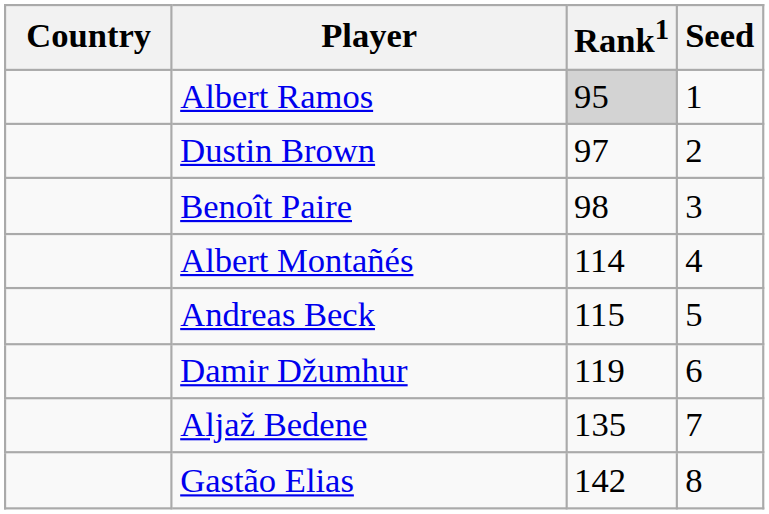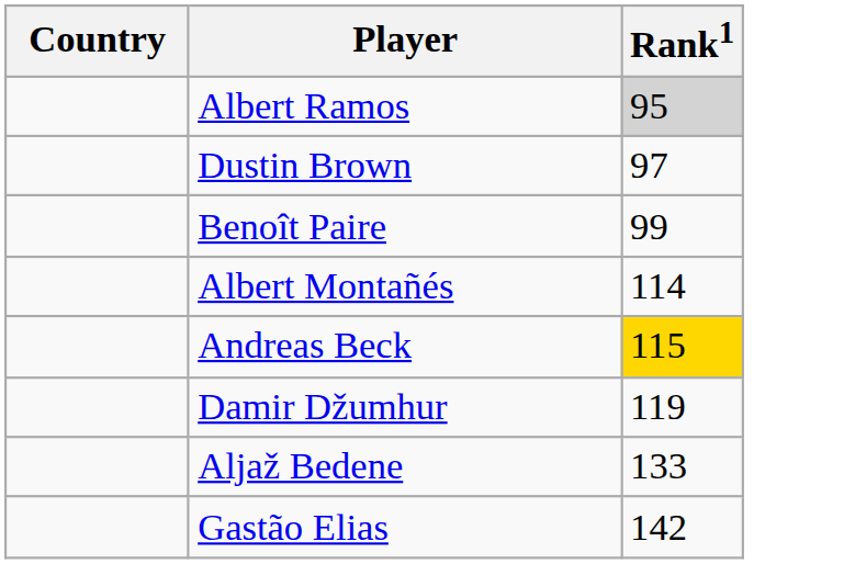- column: Seed | 1 | 2 | 3 | 4 | 5 | 6 | 7 | 8
Benoît Paire | Rank1: 98 -> 99
Andreas Beck | Rank1: no background -> gold background
Aljaž Bedene | Rank1: 135 -> 133
